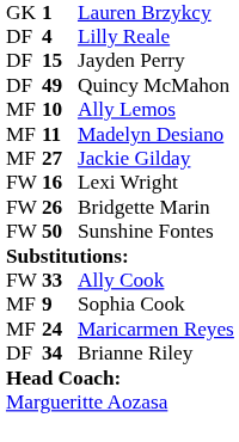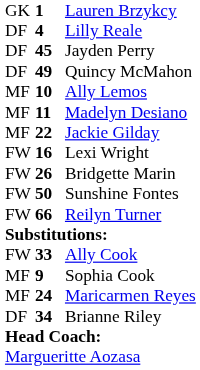Jayden Perry | column 2: 15 -> 45
Jackie Gilday | column 2: 27 -> 22
+ row: FW | 66 | Reilyn Turner
